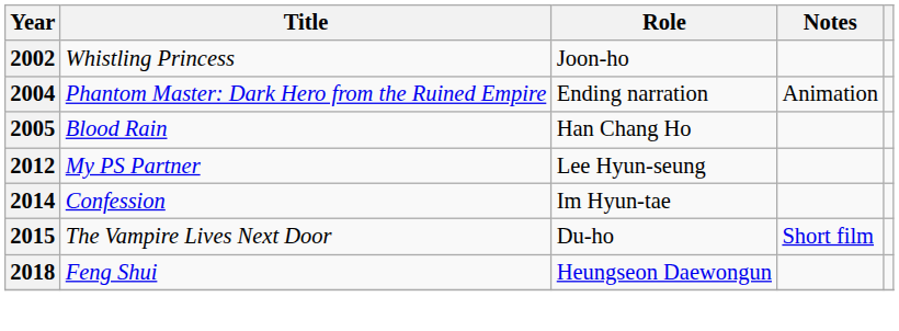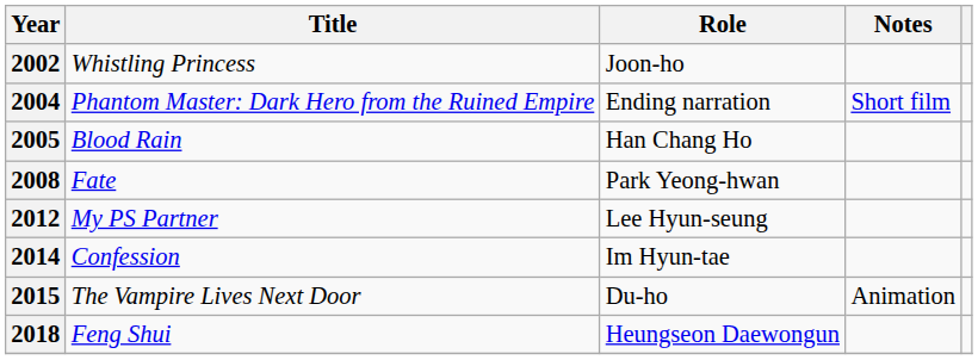2004 | Notes: Animation -> Short film
+ row: 2008 | Fate | Park Yeong-hwan
2015 | Notes: Short film -> Animation
